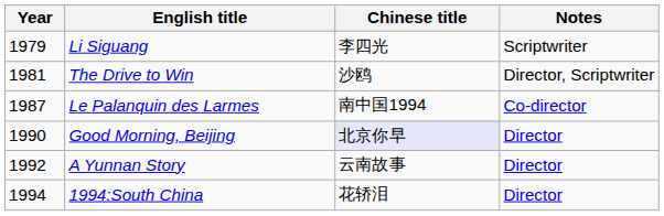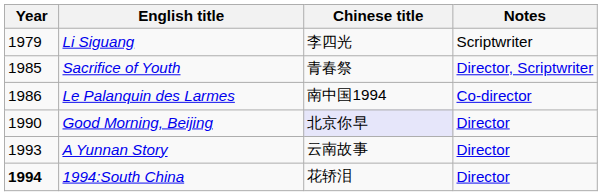- row: 1981 | The Drive to Win | 沙鸥 | Director, Scriptwriter
+ row: 1985 | Sacrifice of Youth | 青春祭 | Director, Scriptwriter
Le Palanquin des Larmes | Year: 1987 -> 1986
A Yunnan Story | Year: 1992 -> 1993
1994:South China | Year: normal -> bold
